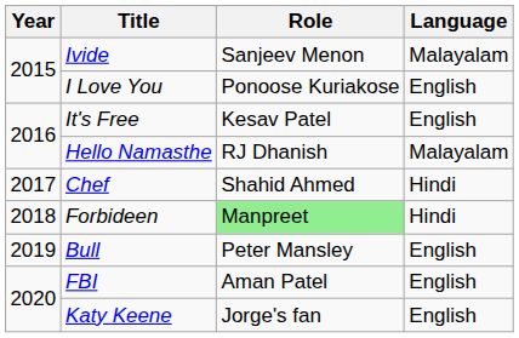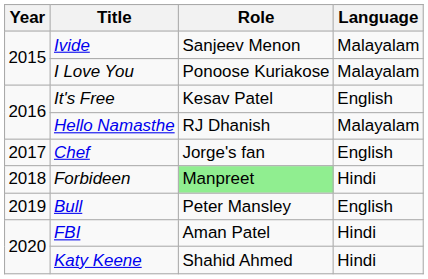I Love You | Language: English -> Malayalam
Chef | Role: Shahid Ahmed -> Jorge's fan
Chef | Language: Hindi -> English
FBI | Language: English -> Hindi
Katy Keene | Role: Jorge's fan -> Shahid Ahmed
Katy Keene | Language: English -> Hindi
